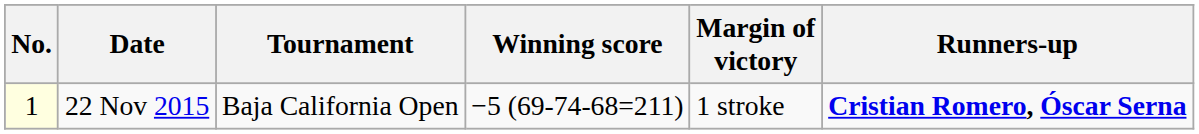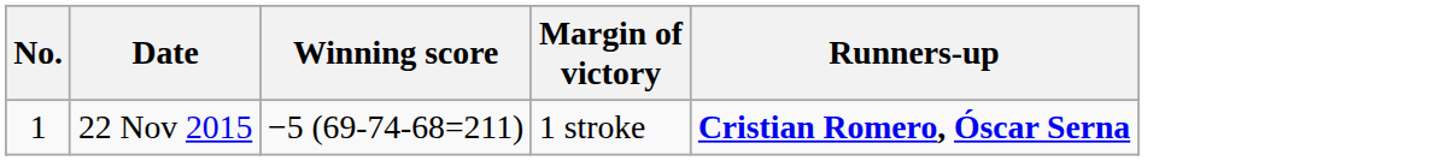- column: Tournament | Baja California Open
22 Nov 2015 | No.: lightyellow background -> no background
